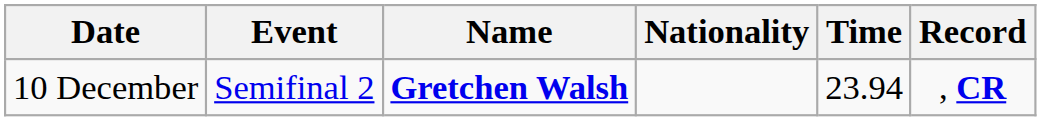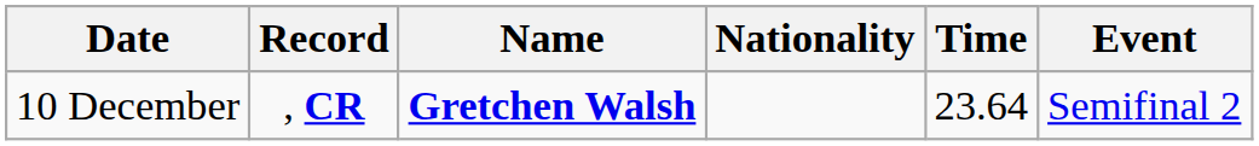columns swapped: Event <-> Record
10 December | Time: 23.94 -> 23.64
